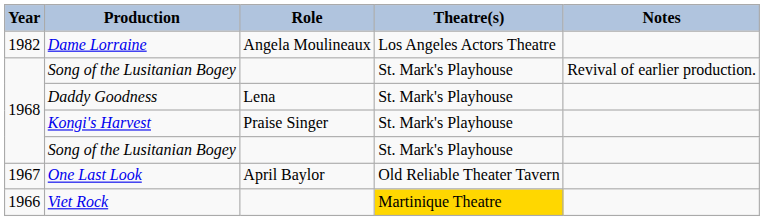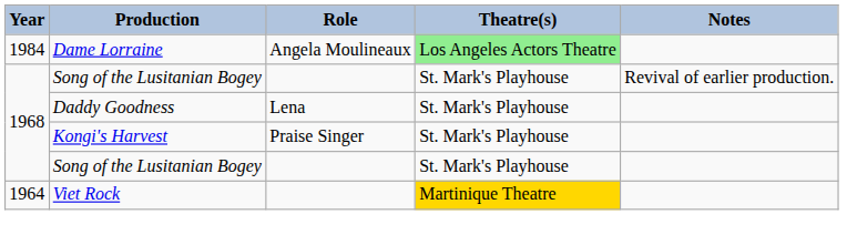Dame Lorraine | Year: 1982 -> 1984
Dame Lorraine | Theatre(s): no background -> lightgreen background
- row: 1967 | One Last Look | April Baylor | Old Reliable Theater Tavern
Viet Rock | Year: 1966 -> 1964
